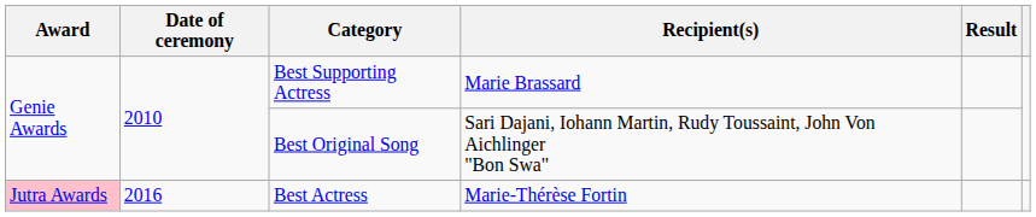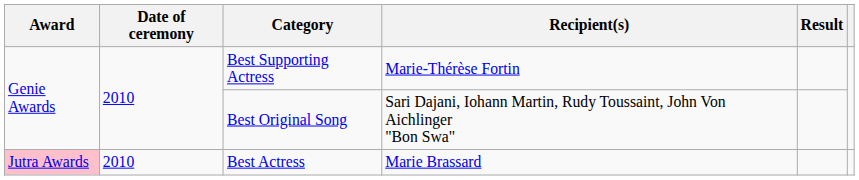Best Supporting Actress | Recipient(s): Marie Brassard -> Marie-Thérèse Fortin
Best Actress | Date of ceremony: 2016 -> 2010
Best Actress | Recipient(s): Marie-Thérèse Fortin -> Marie Brassard
